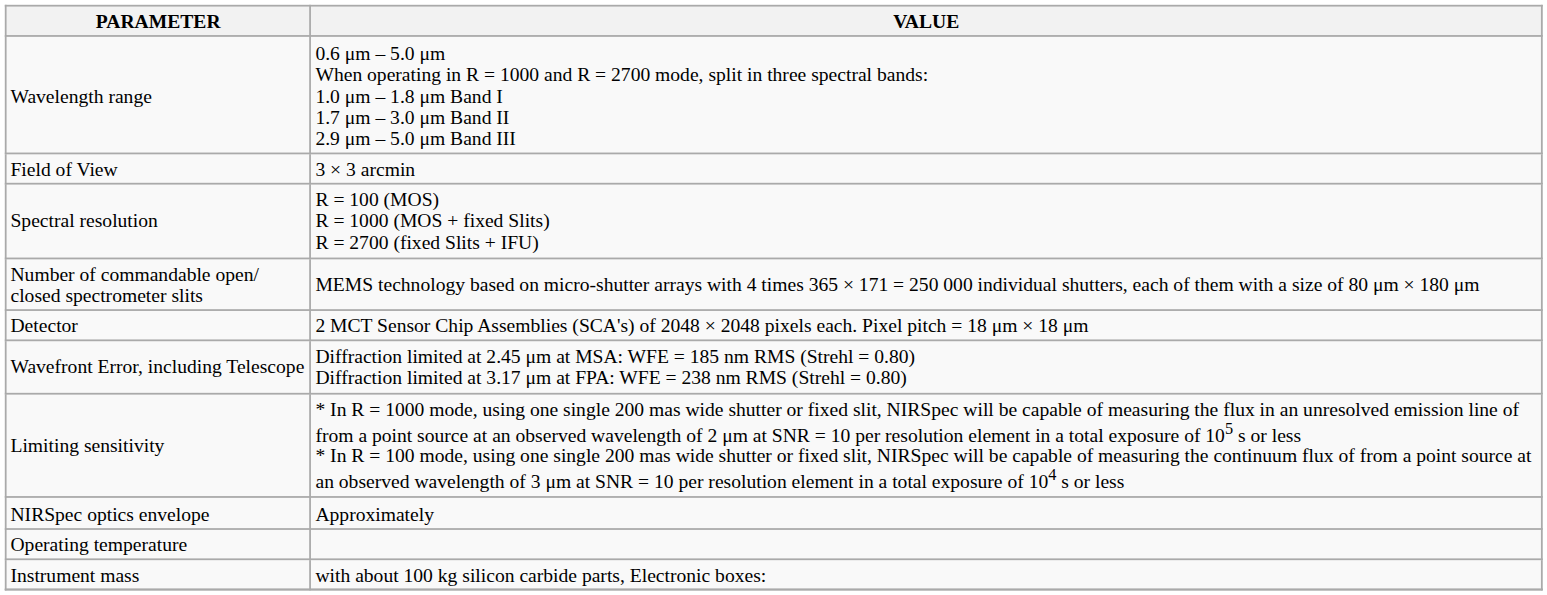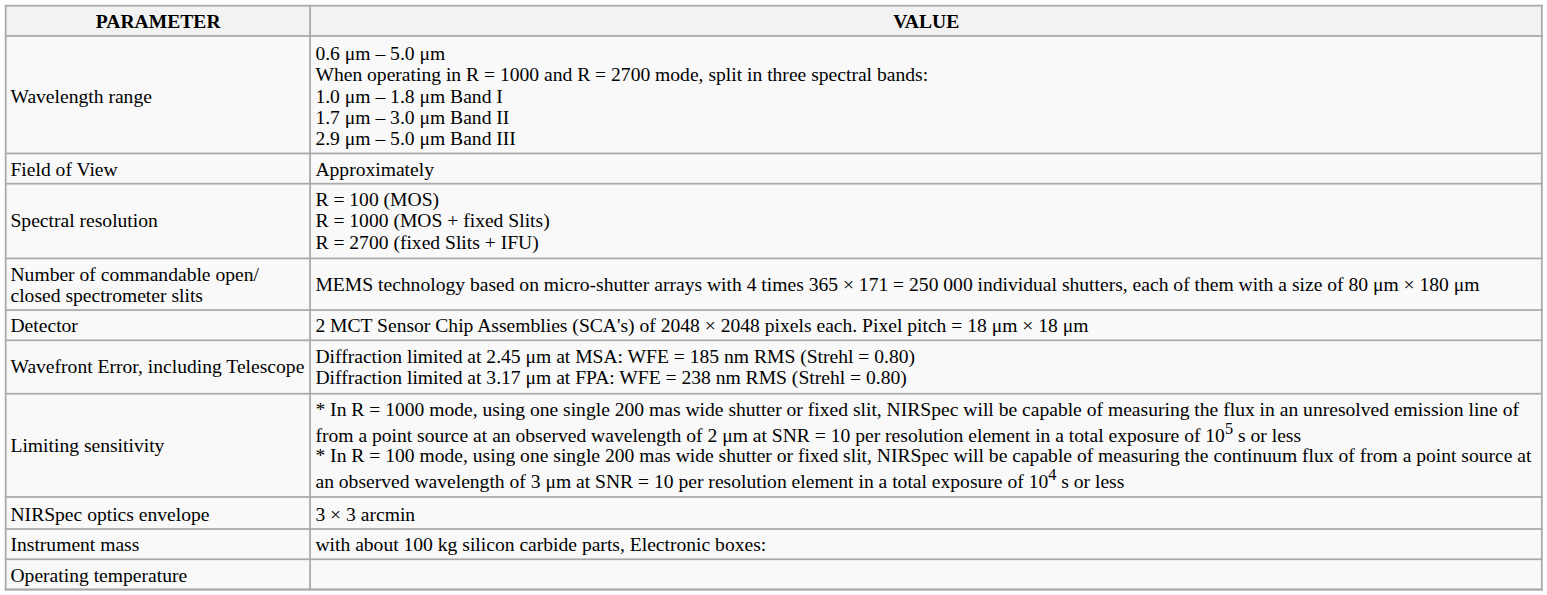Field of View | VALUE: 3 × 3 arcmin -> Approximately
NIRSpec optics envelope | VALUE: Approximately -> 3 × 3 arcmin
rows swapped: Instrument mass <-> Operating temperature
